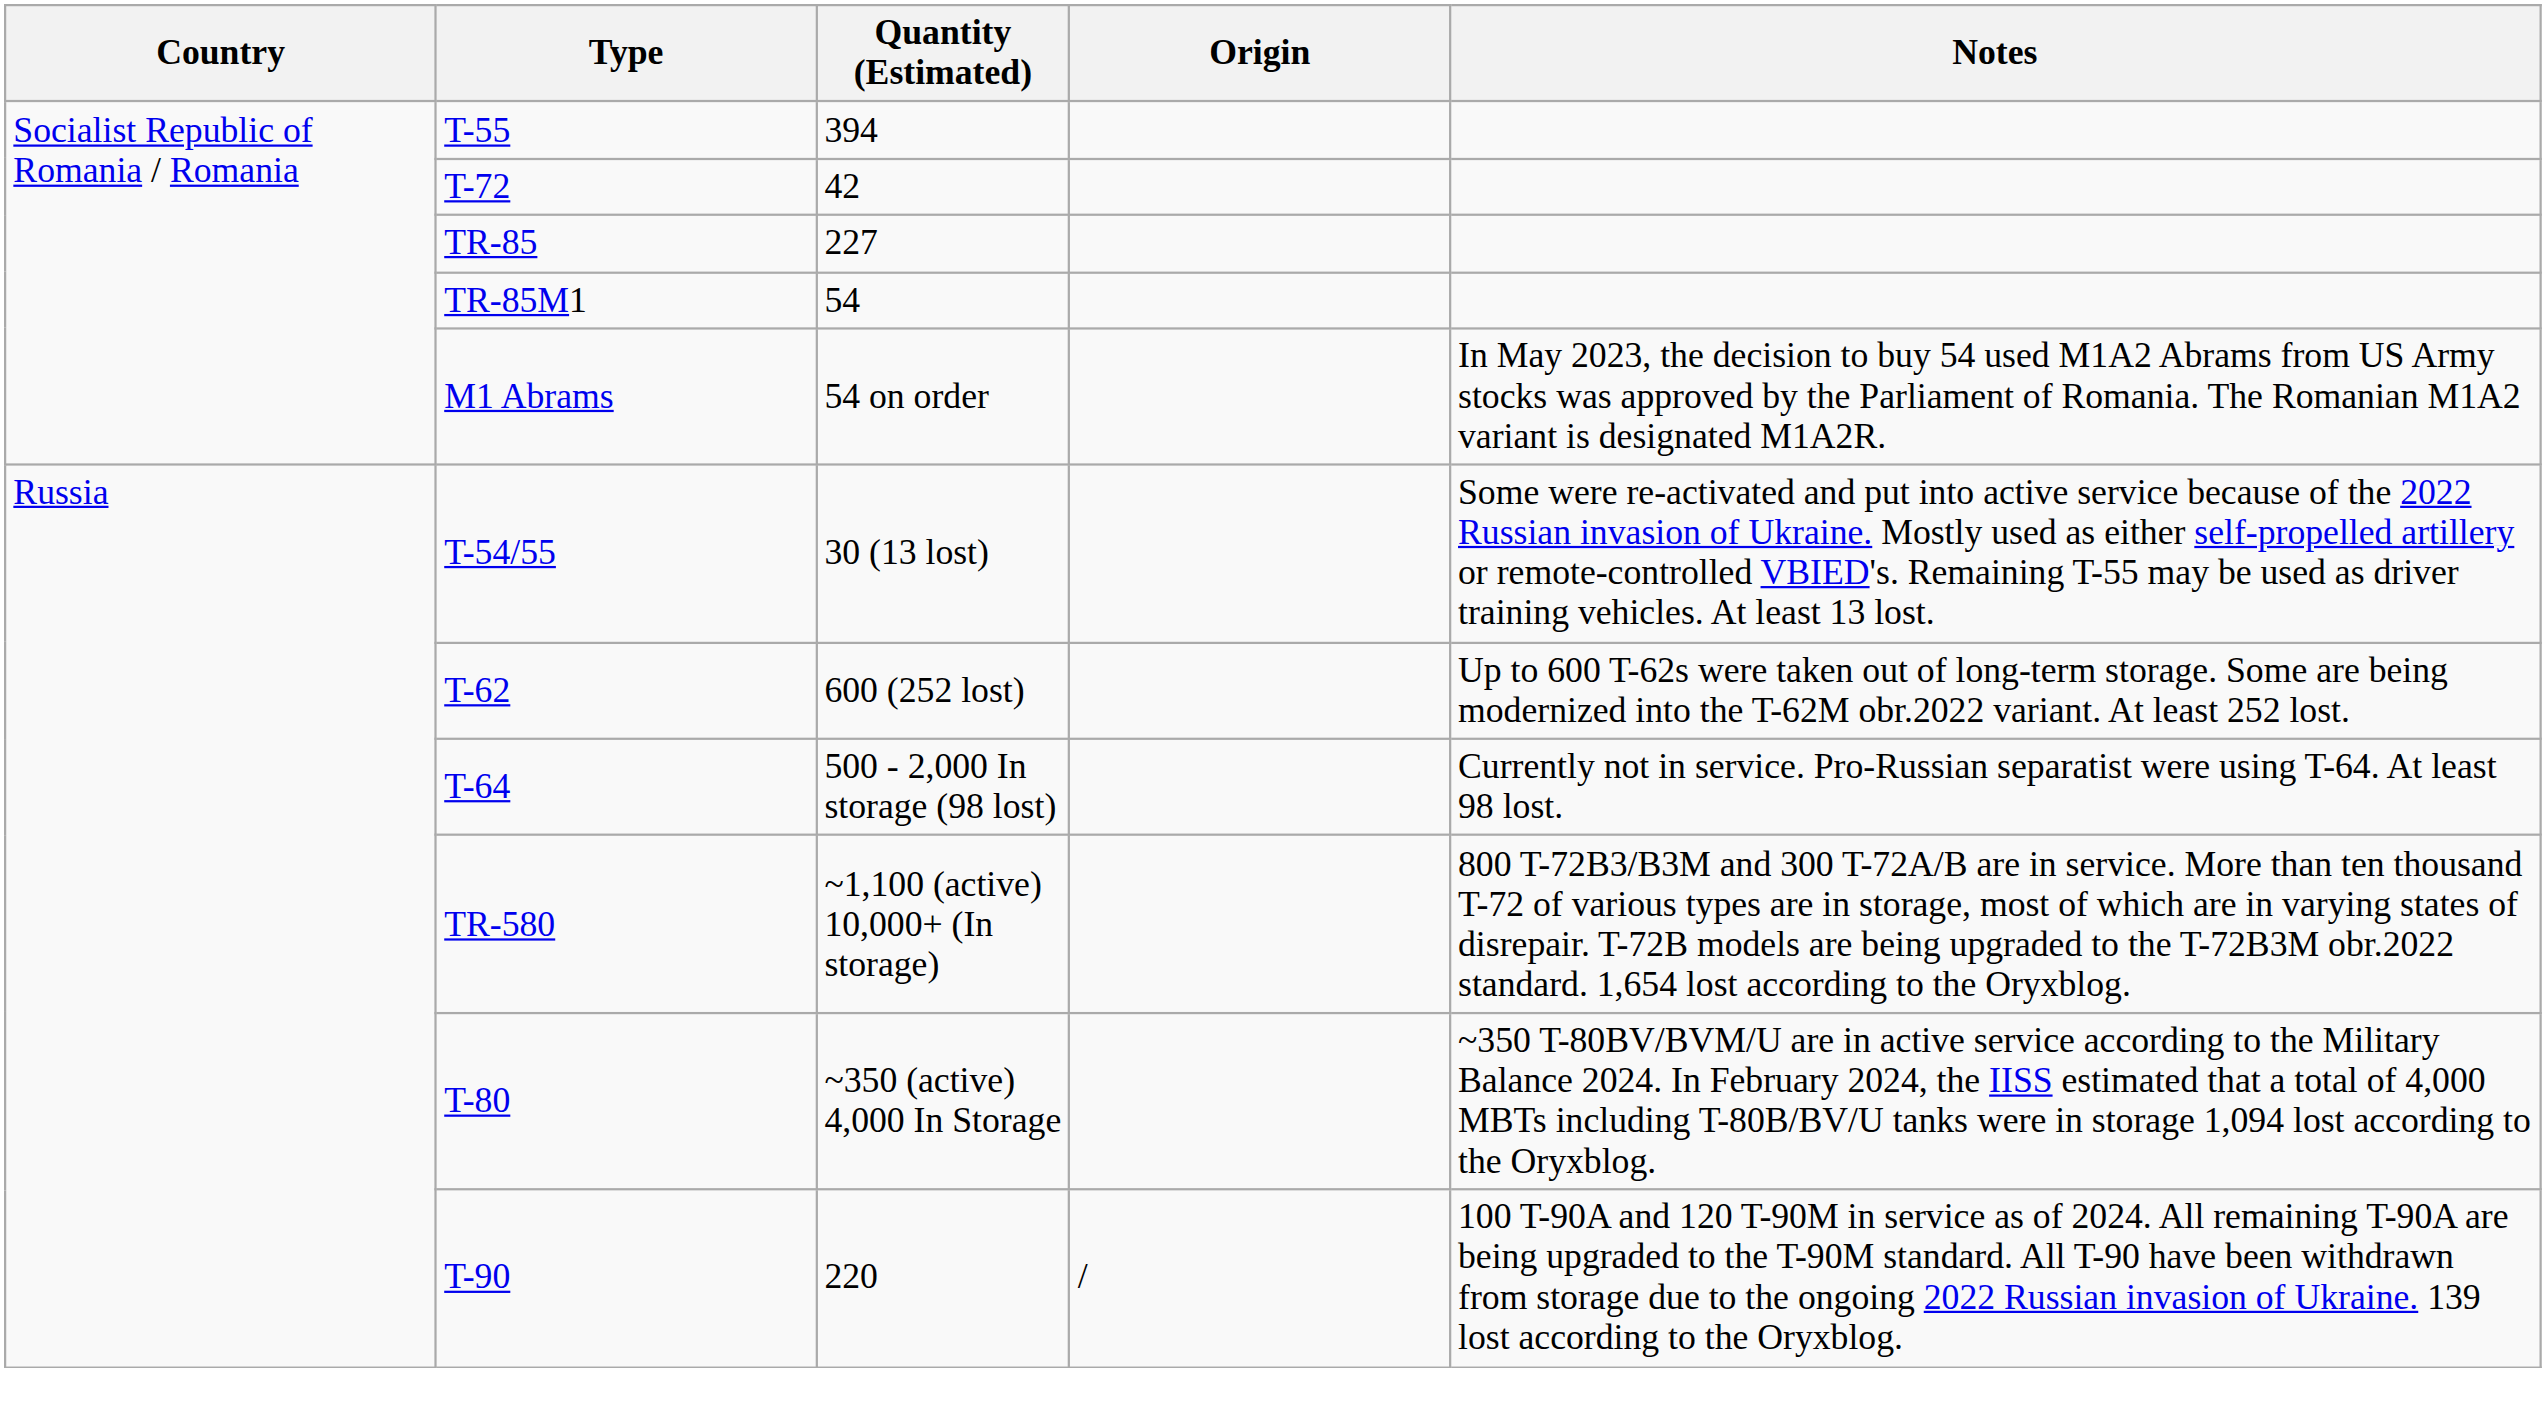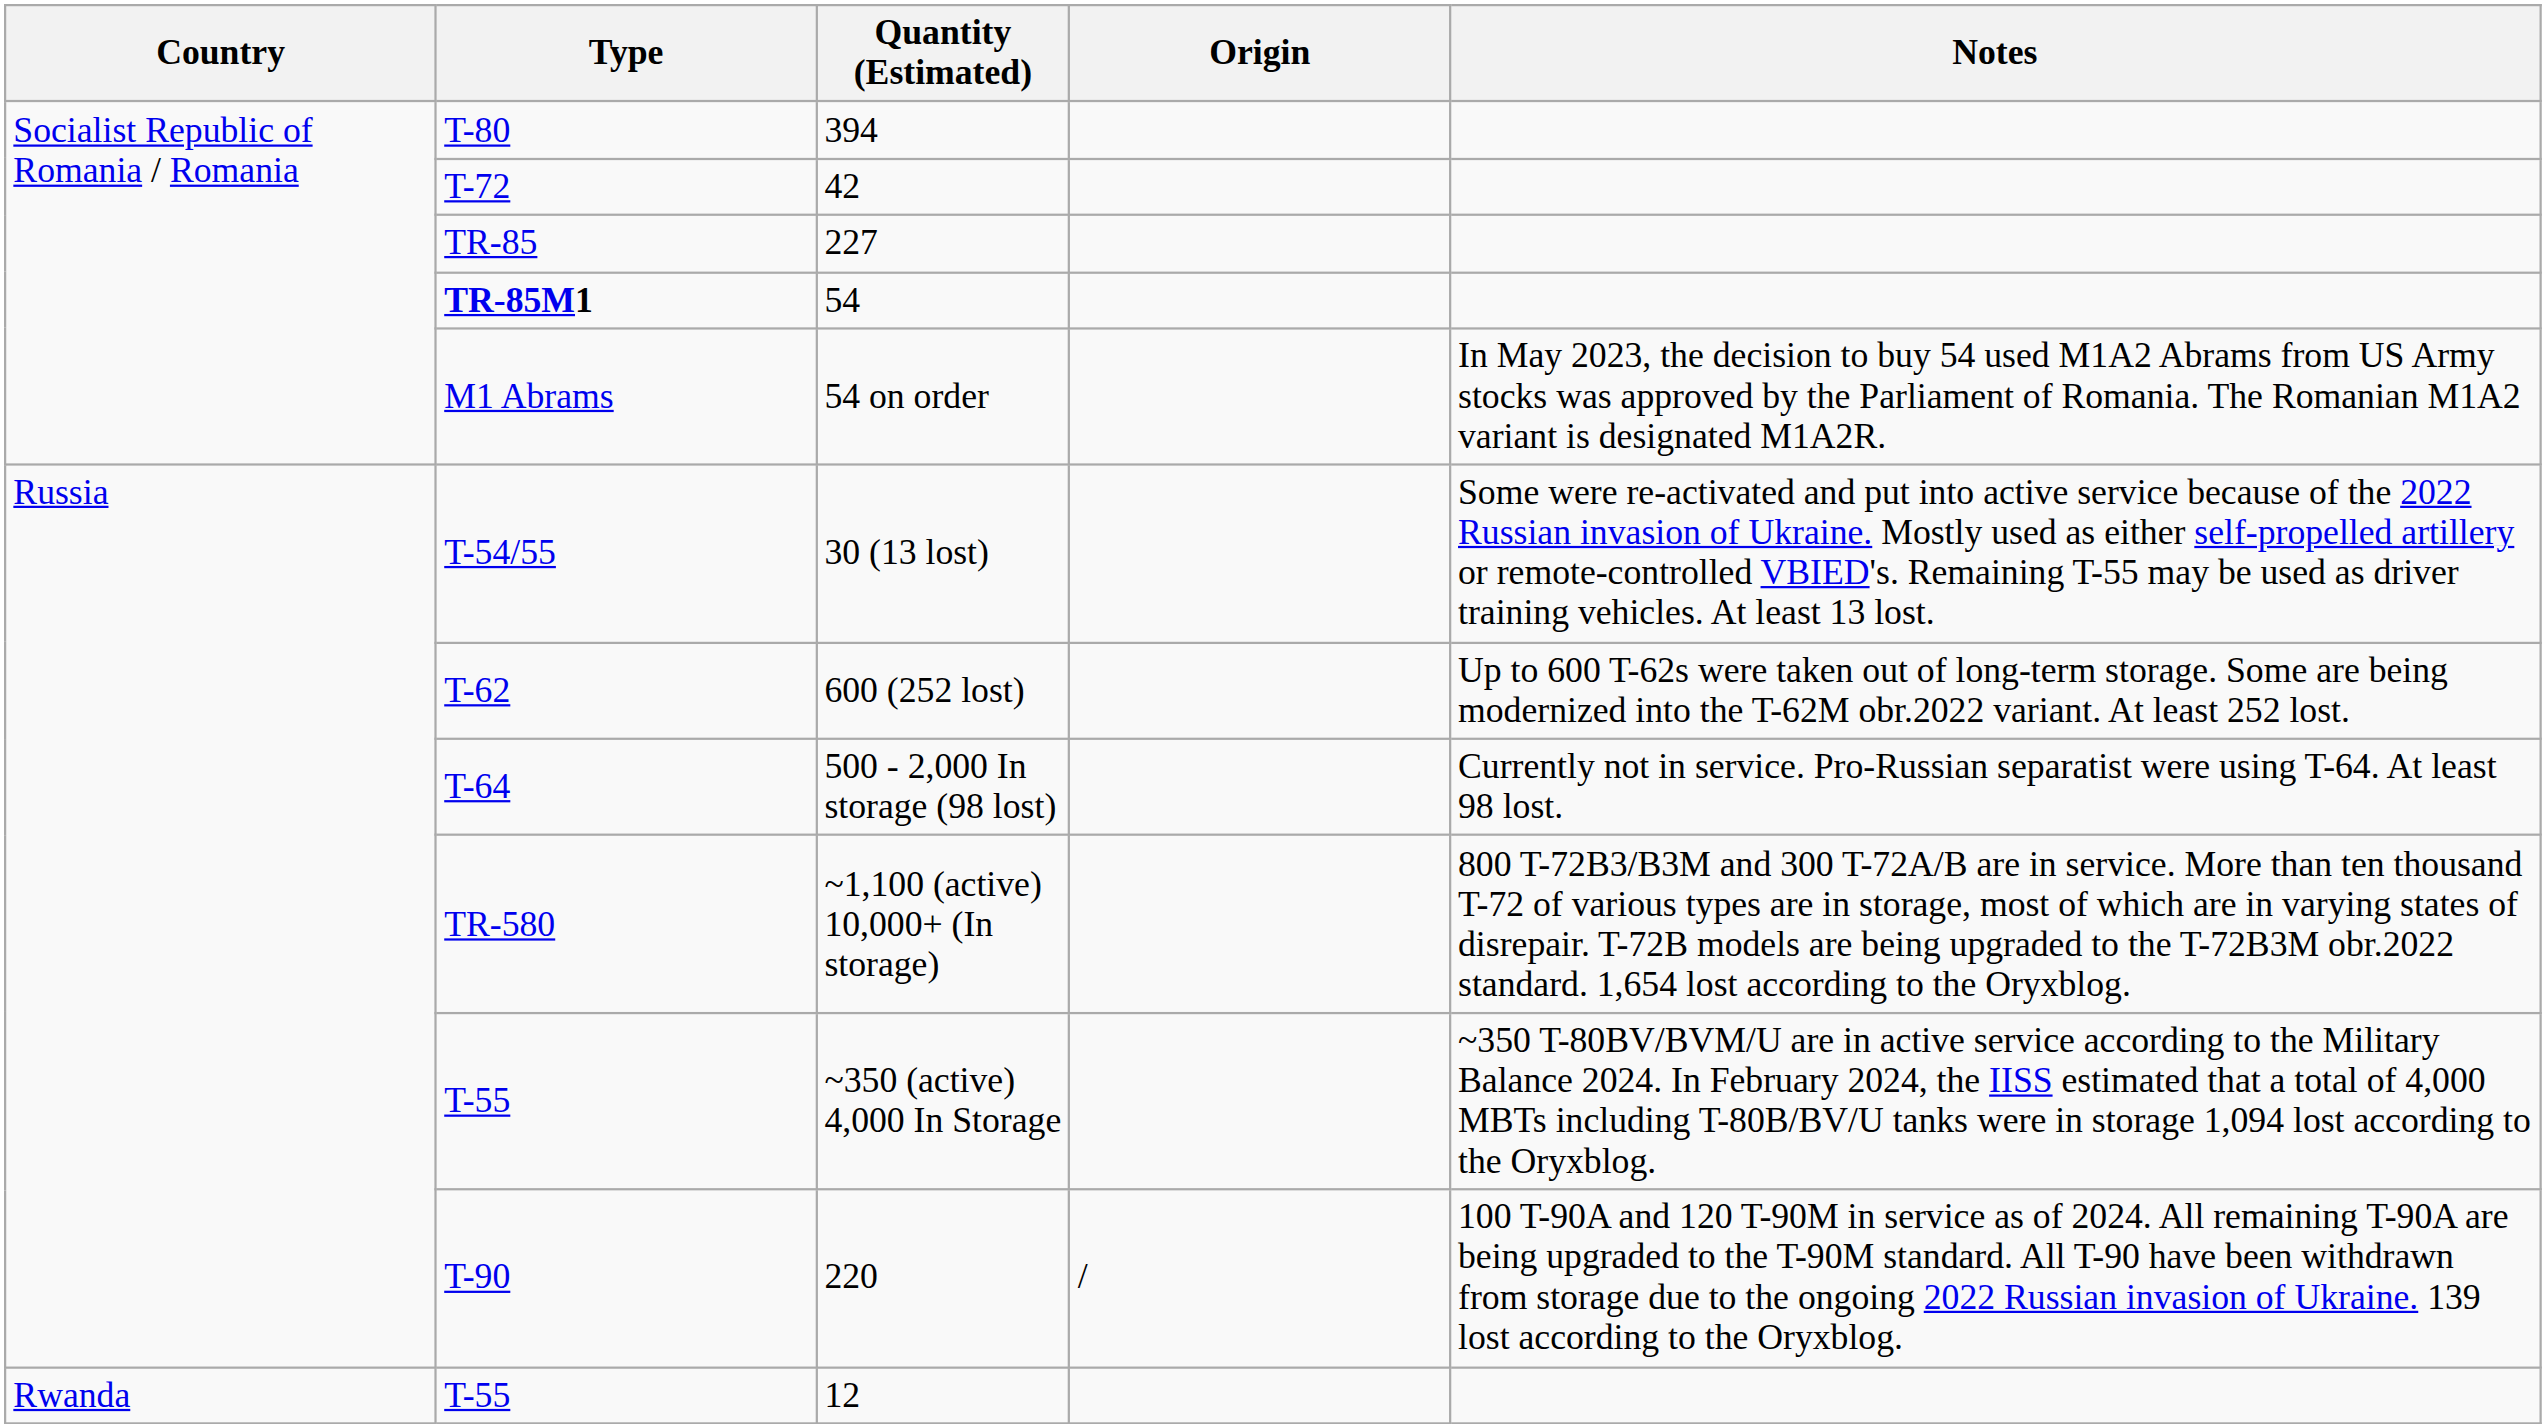394 | Type: T-55 -> T-80
54 | Type: normal -> bold
~350 (active) 4,000 In Storage | Type: T-80 -> T-55
+ row: Rwanda | T-55 | 12
